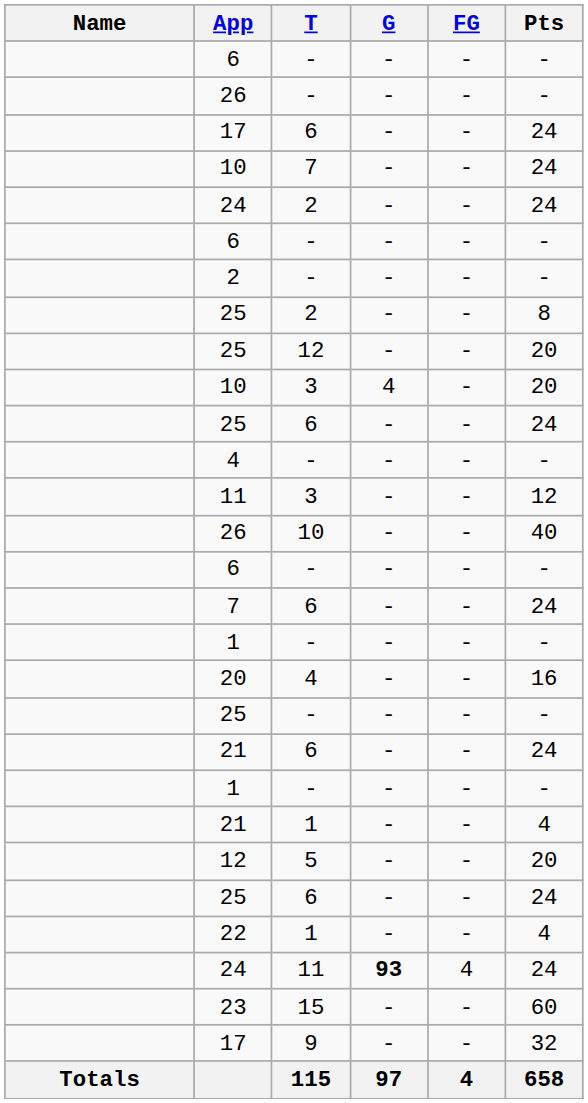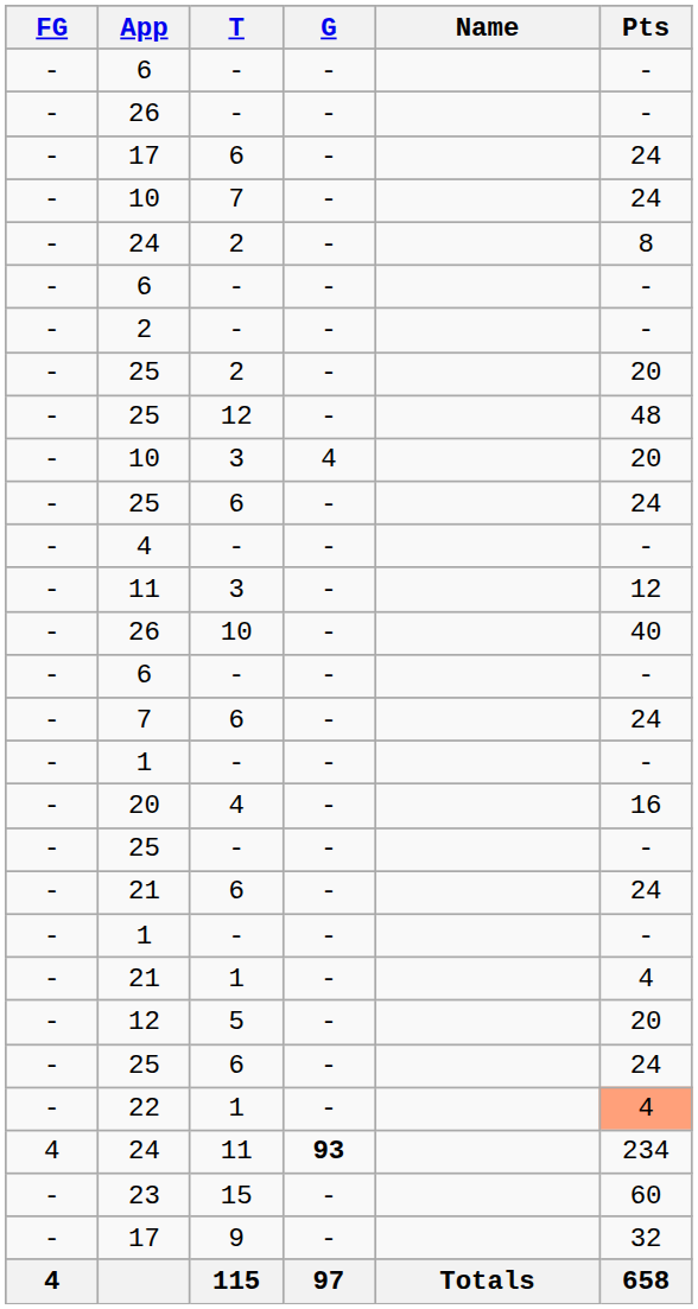columns swapped: Name <-> FG
24 / 2 | Pts: 24 -> 8
25 / 2 | Pts: 8 -> 20
25 / 12 | Pts: 20 -> 48
22 | Pts: no background -> lightsalmon background
24 / 11 | Pts: 24 -> 234
